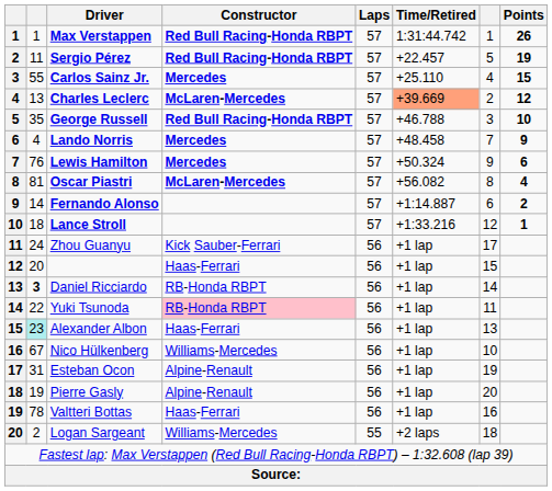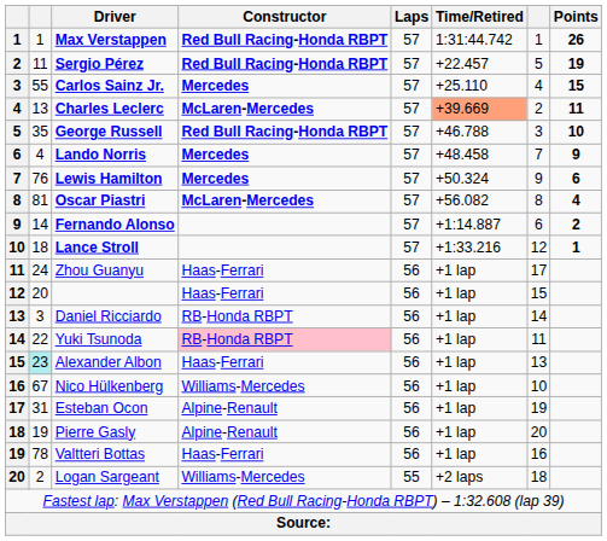Charles Leclerc | Points: 12 -> 11
Zhou Guanyu | Constructor: Kick Sauber-Ferrari -> Haas-Ferrari
Daniel Ricciardo | column 2: bold -> normal
